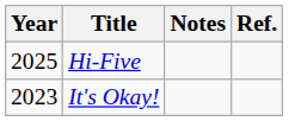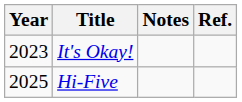rows swapped: It's Okay! <-> Hi-Five
